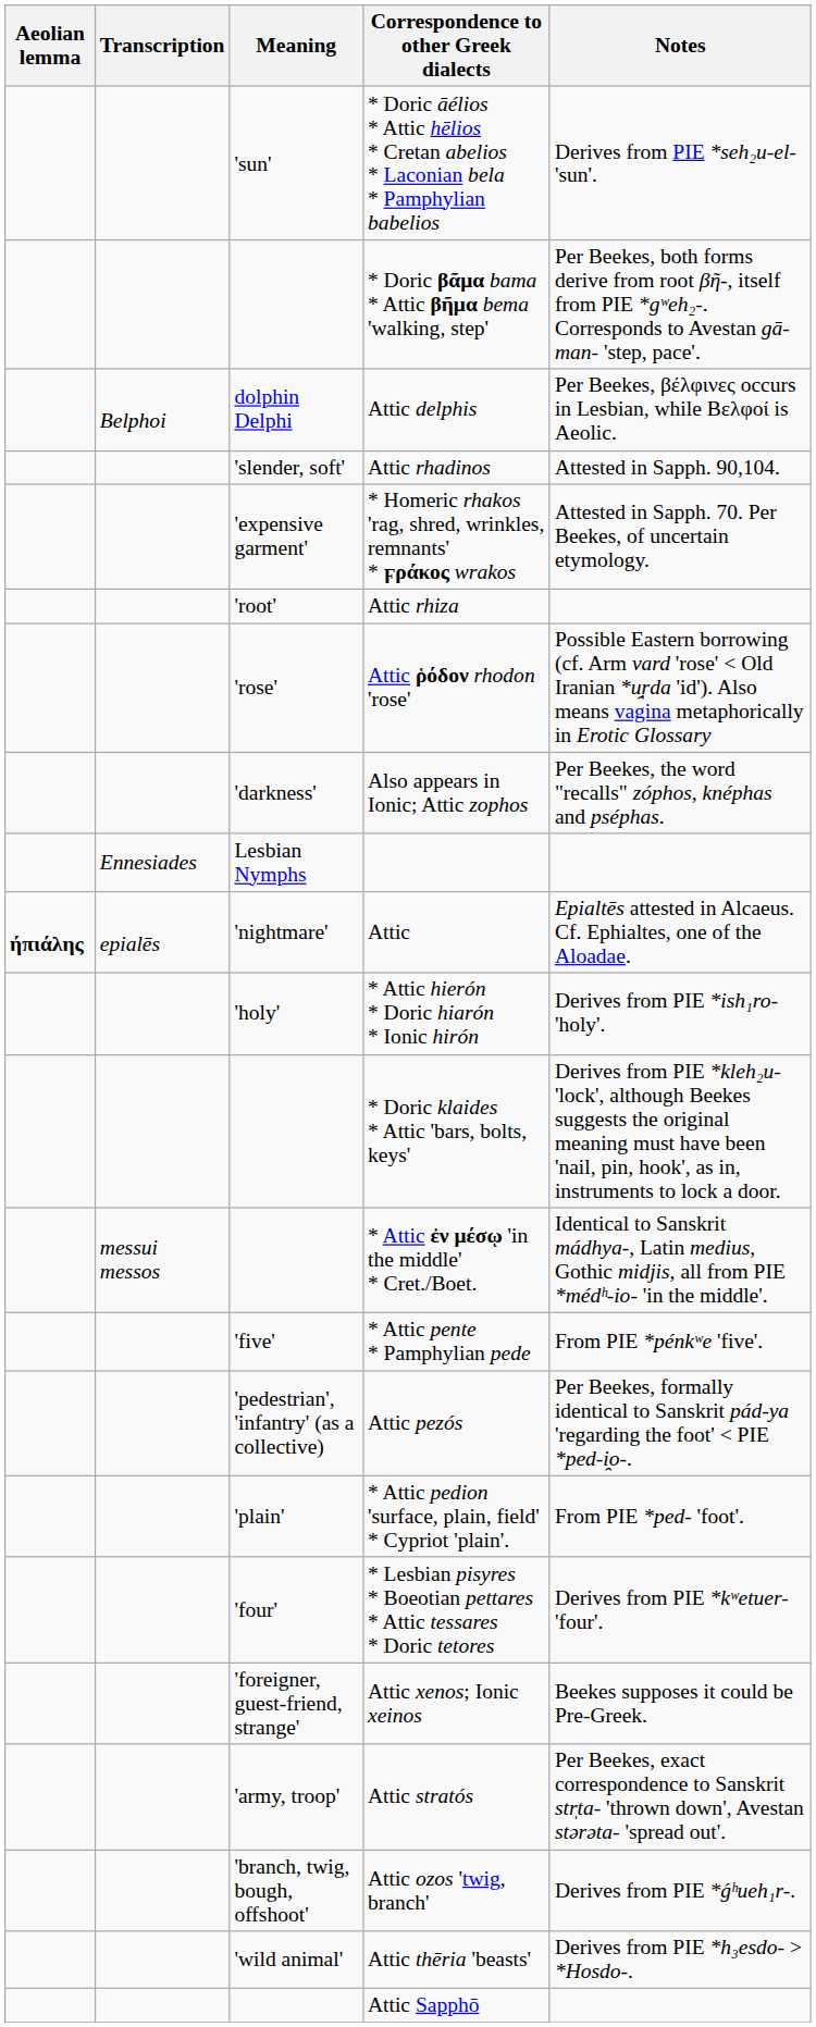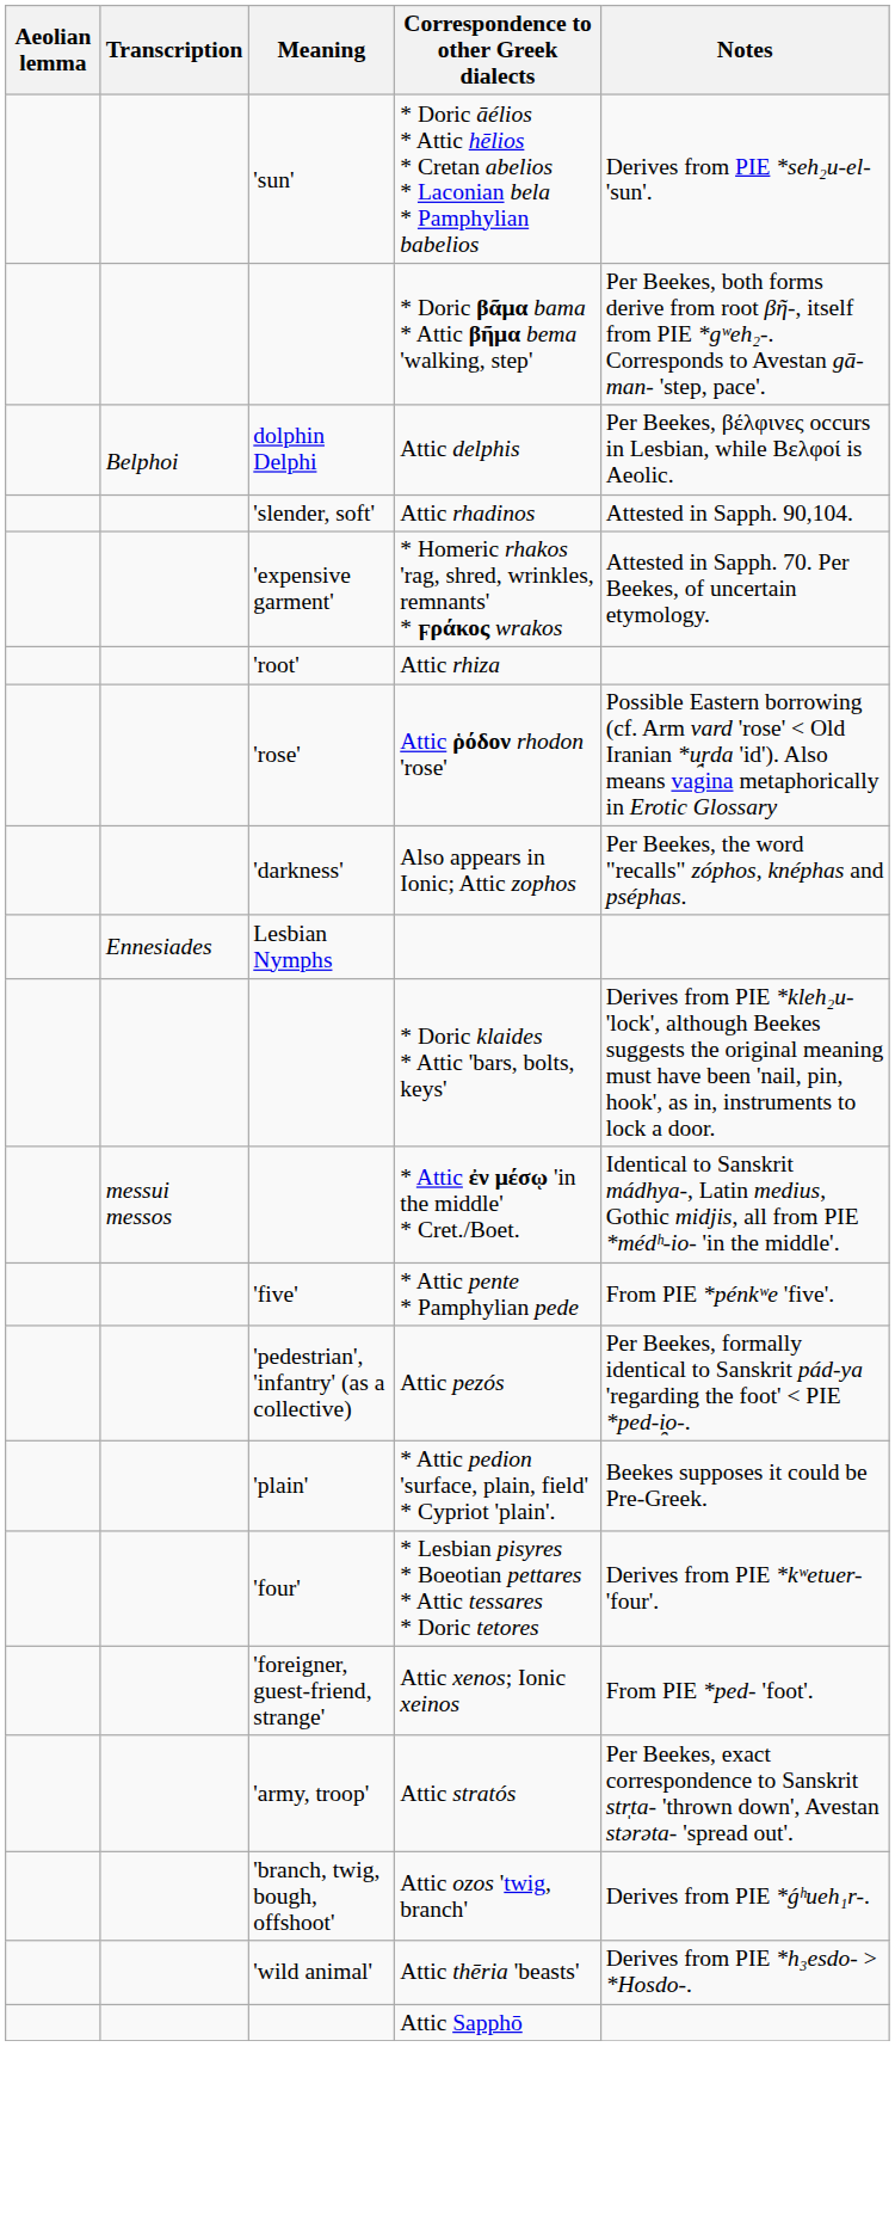- row: ήπιάλης | epialēs | 'nightmare' | Attic | Epialtēs attested in Alcaeus. Cf. Ephialtes, one of the Aloadae.
- row: 'holy' | * Attic hierón * Doric hiarón * Ionic hirón | Derives from PIE *ish₁ro- 'holy'.
* Attic pedion 'surface, plain, field' * Cypriot 'plain'. | Notes: From PIE *ped- 'foot'. -> Beekes supposes it could be Pre-Greek.
Attic xenos; Ionic xeinos | Notes: Beekes supposes it could be Pre-Greek. -> From PIE *ped- 'foot'.
